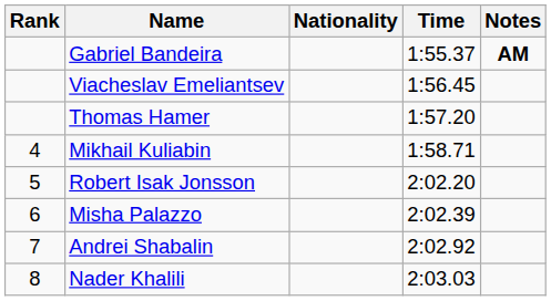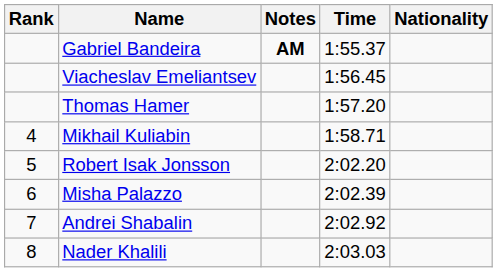columns swapped: Nationality <-> Notes
